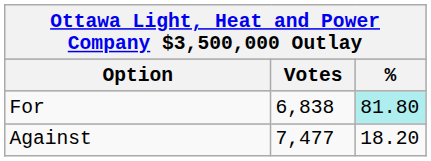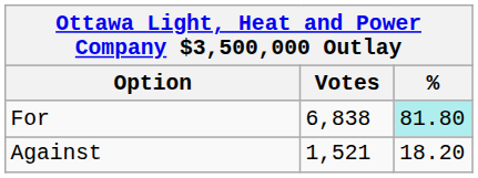Against | Votes: 7,477 -> 1,521
